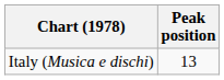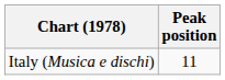Italy (Musica e dischi) | Peak position: 13 -> 11
